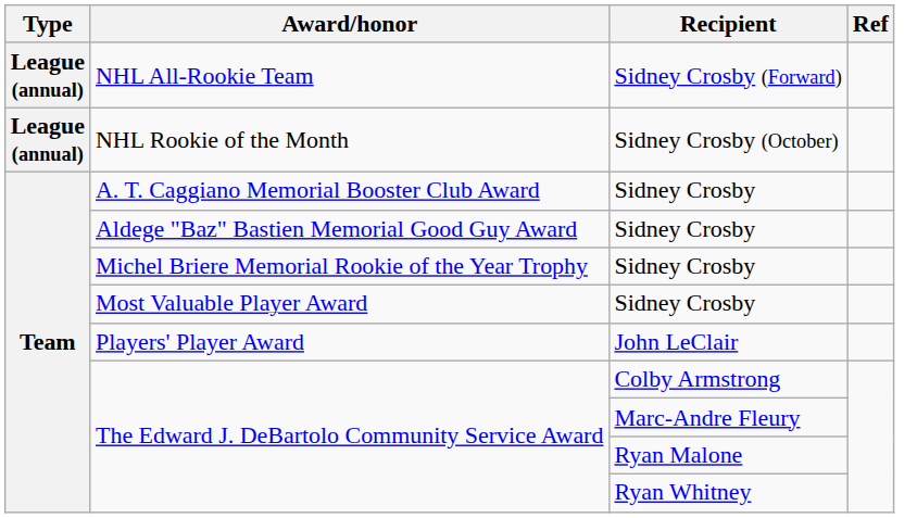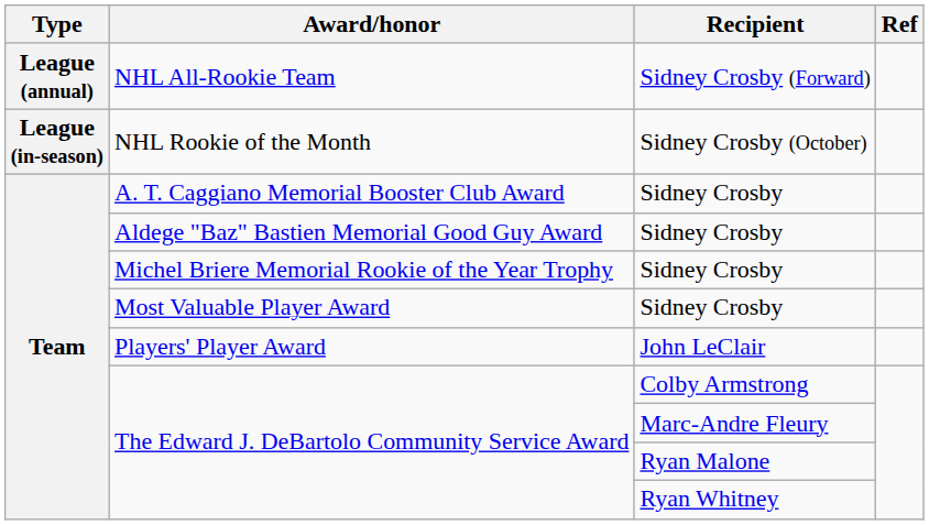NHL Rookie of the Month | Type: League (annual) -> League (in-season)
